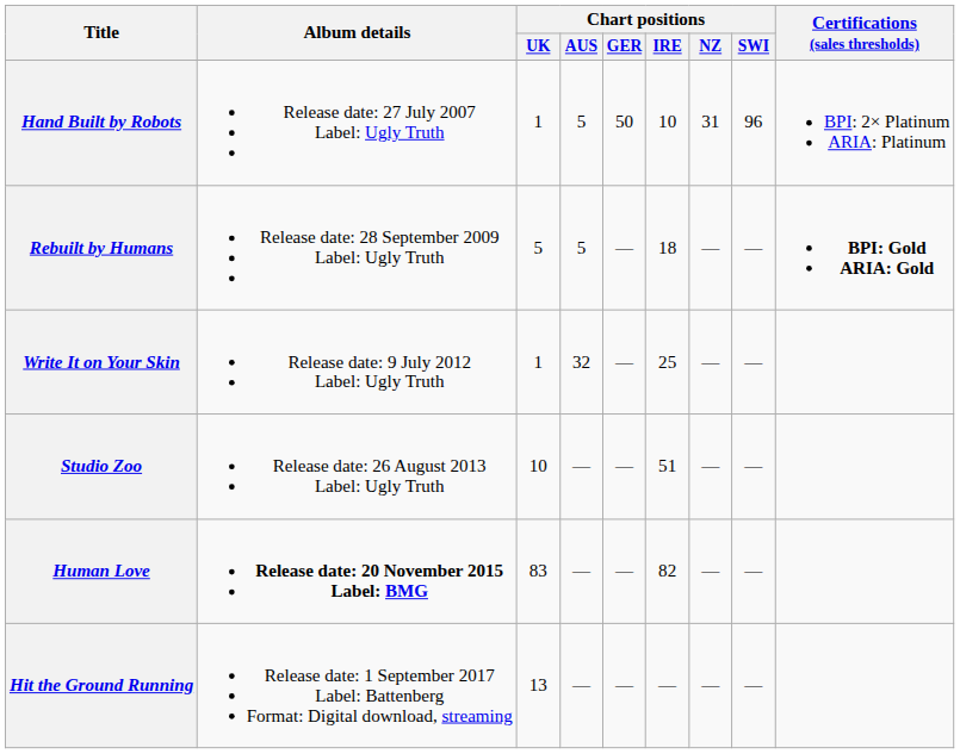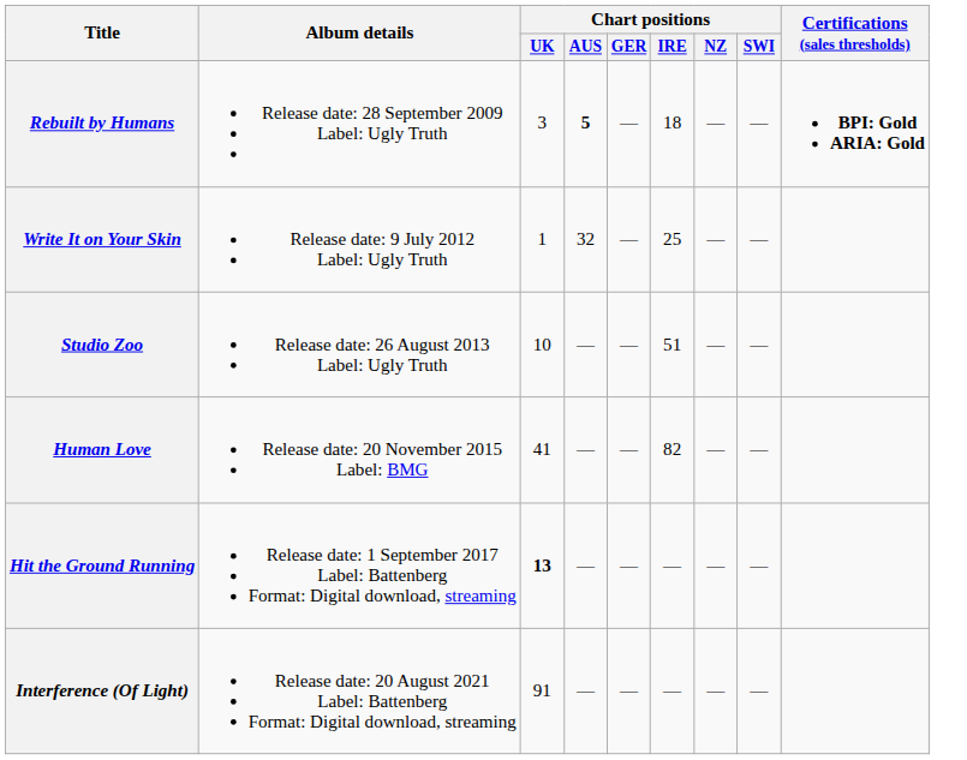- row: Hand Built by Robots | Release date: 27 July 2007 Label: Ugly Truth | 1 | 5 | 50 | 10 | 31 | 96 | BPI: 2× Platinum ARIA: Platinum
Rebuilt by Humans | Chart positions / UK: 5 -> 3
Rebuilt by Humans | Chart positions / AUS: normal -> bold
Human Love | Album details: bold -> normal
Human Love | Chart positions / UK: 83 -> 41
Hit the Ground Running | Chart positions / UK: normal -> bold
+ row: Interference (Of Light) | Release date: 20 August 2021 Label: Battenberg Format: Digital download, streaming | 91 | — | — | — | — | —
